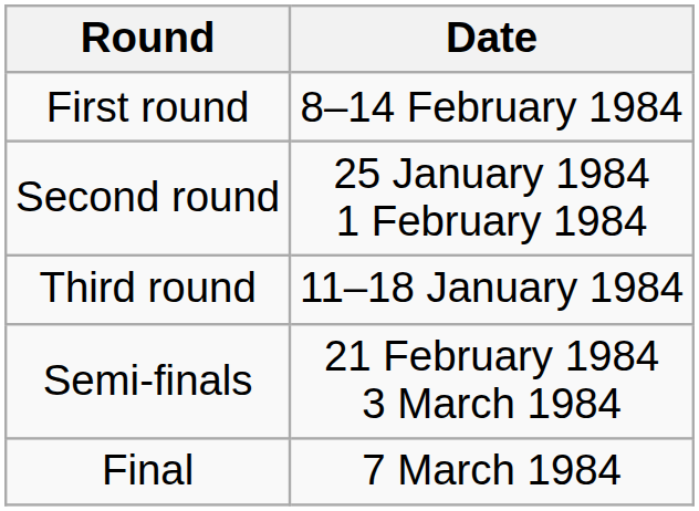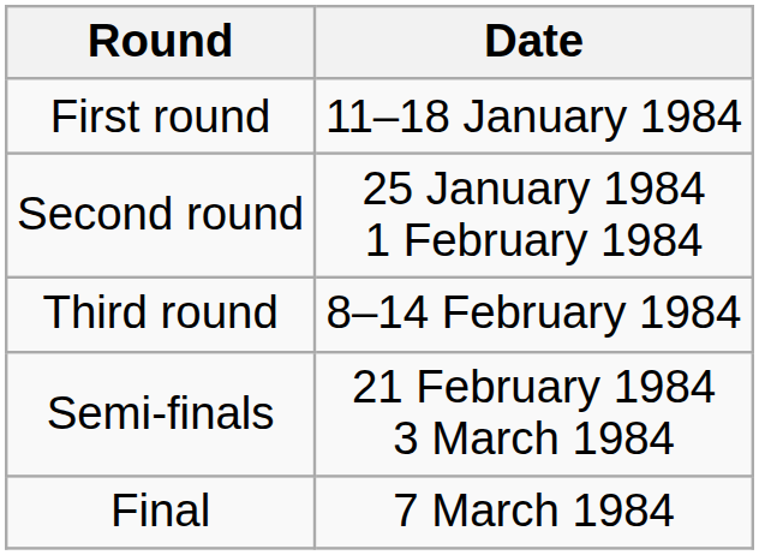First round | Date: 8–14 February 1984 -> 11–18 January 1984
Third round | Date: 11–18 January 1984 -> 8–14 February 1984
